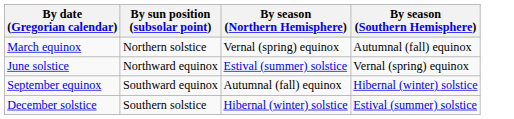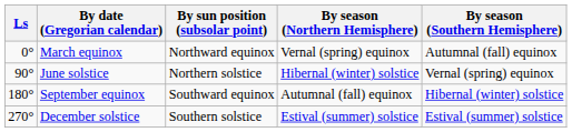+ column: Ls | 0° | 90° | 180° | 270°
March equinox | By sun position (subsolar point): Northern solstice -> Northward equinox
June solstice | By sun position (subsolar point): Northward equinox -> Northern solstice
June solstice | By season (Northern Hemisphere): Estival (summer) solstice -> Hibernal (winter) solstice
December solstice | By season (Northern Hemisphere): Hibernal (winter) solstice -> Estival (summer) solstice
